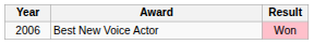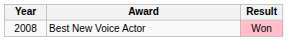Best New Voice Actor | Year: 2006 -> 2008
